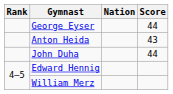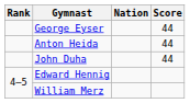Anton Heida | Score: 43 -> 44
